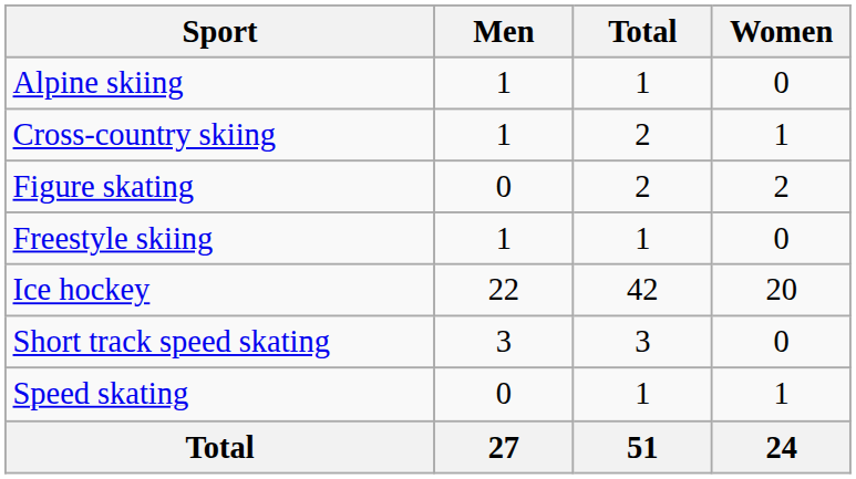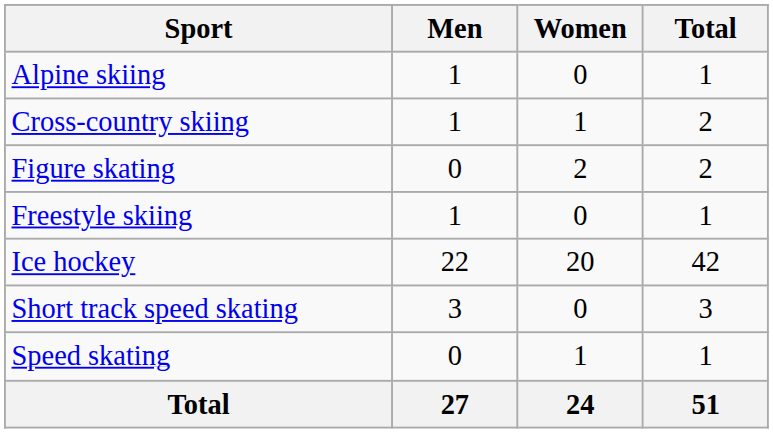columns swapped: Women <-> Total
